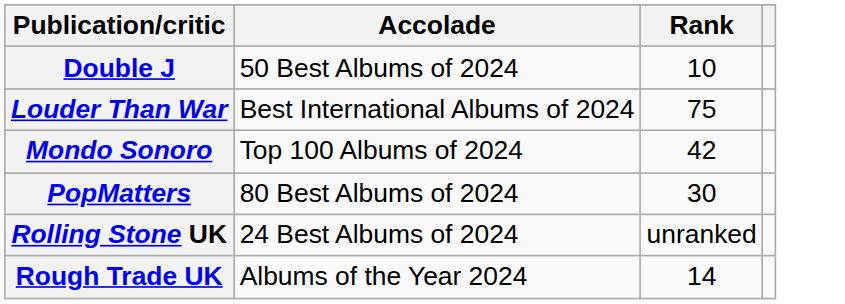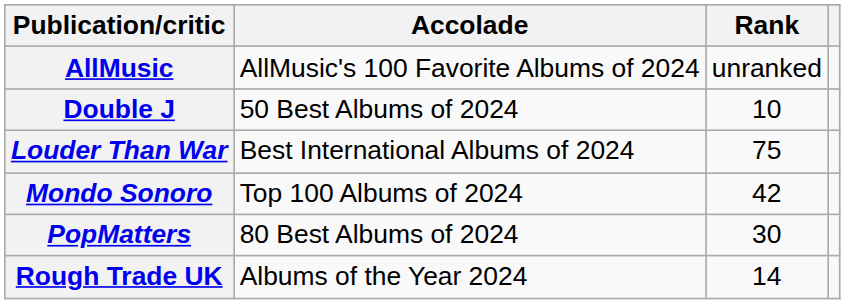+ row: AllMusic | AllMusic's 100 Favorite Albums of 2024 | unranked
- row: Rolling Stone UK | 24 Best Albums of 2024 | unranked
